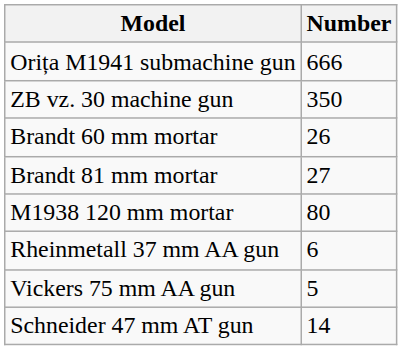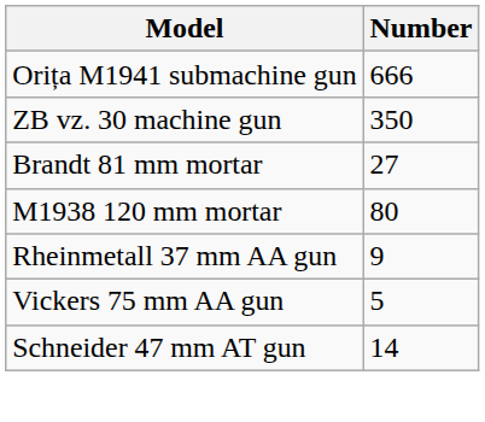- row: Brandt 60 mm mortar | 26
Rheinmetall 37 mm AA gun | Number: 6 -> 9
